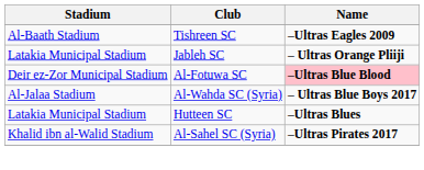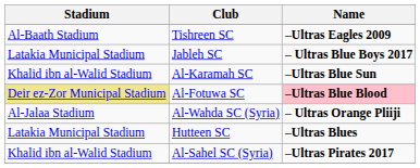Jableh SC | Name: – Ultras Orange Pliiji -> – Ultras Blue Boys 2017
+ row: Khalid ibn al-Walid Stadium | Al-Karamah SC | –Ultras Blue Sun
Al-Fotuwa SC | Stadium: no background -> khaki background
Al-Wahda SC (Syria) | Name: – Ultras Blue Boys 2017 -> – Ultras Orange Pliiji
